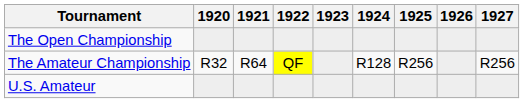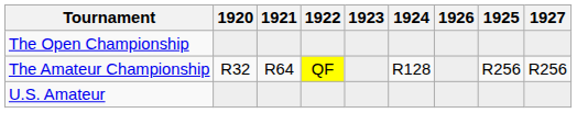columns swapped: 1925 <-> 1926
